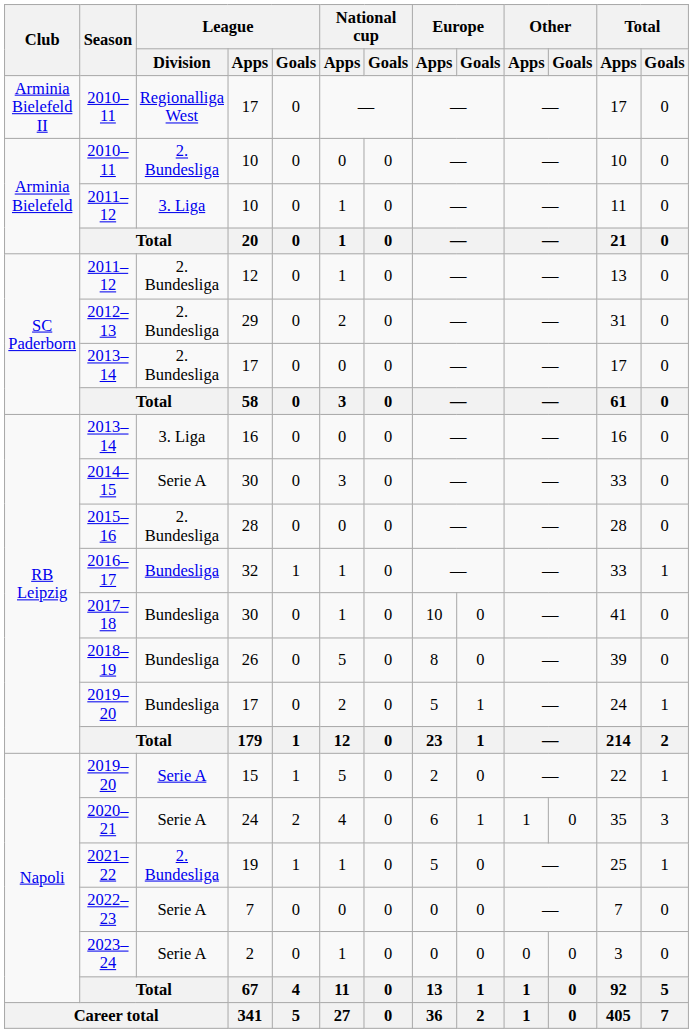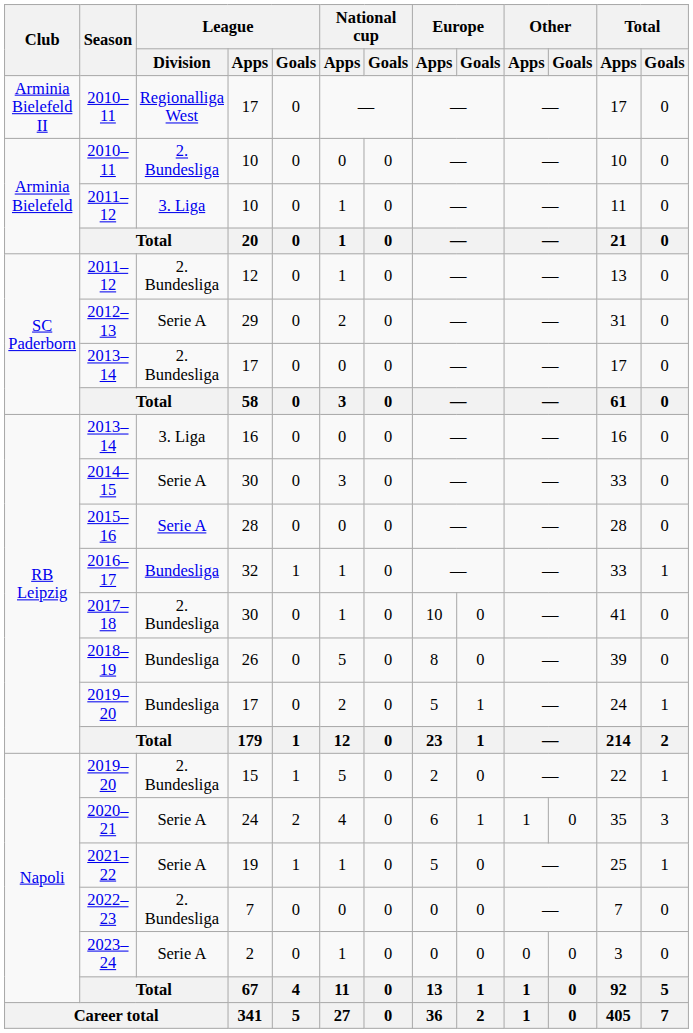2012–13 | League / Division: 2. Bundesliga -> Serie A
2015–16 | League / Division: 2. Bundesliga -> Serie A
2017–18 | League / Division: Bundesliga -> 2. Bundesliga
2019–20 / 15 | League / Division: Serie A -> 2. Bundesliga
2021–22 | League / Division: 2. Bundesliga -> Serie A
2022–23 | League / Division: Serie A -> 2. Bundesliga
